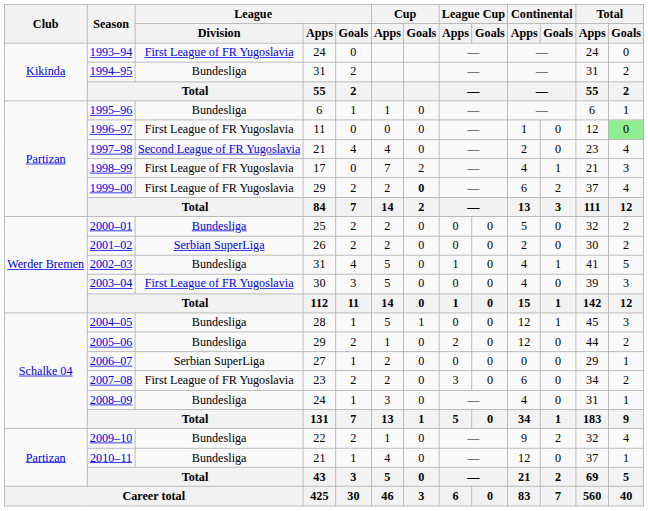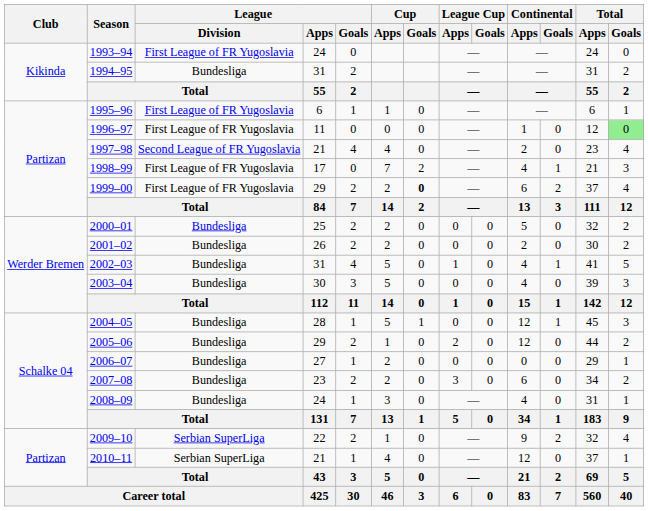1995–96 | League / Division: Bundesliga -> First League of FR Yugoslavia
2001–02 | League / Division: Serbian SuperLiga -> Bundesliga
2003–04 | League / Division: First League of FR Yugoslavia -> Bundesliga
2006–07 | League / Division: Serbian SuperLiga -> Bundesliga
2007–08 | League / Division: First League of FR Yugoslavia -> Bundesliga
2009–10 | League / Division: Bundesliga -> Serbian SuperLiga
2010–11 | League / Division: Bundesliga -> Serbian SuperLiga
